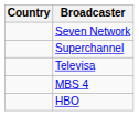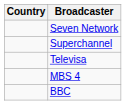+ row: BBC
- row: HBO
